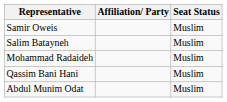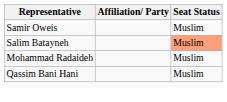Salim Batayneh | Seat Status: no background -> lightsalmon background
- row: Abdul Munim Odat | Muslim
